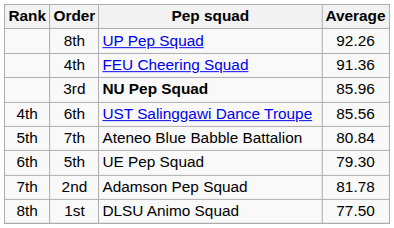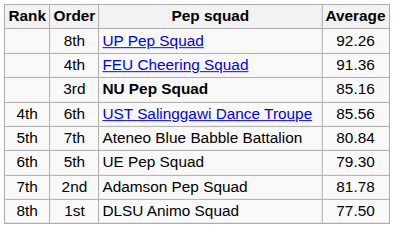3rd | Average: 85.96 -> 85.16
